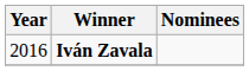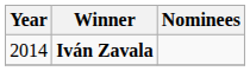Iván Zavala | Year: 2016 -> 2014
